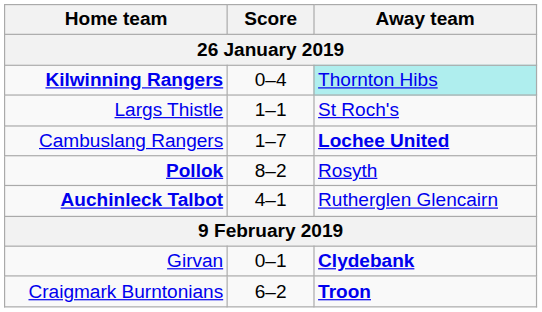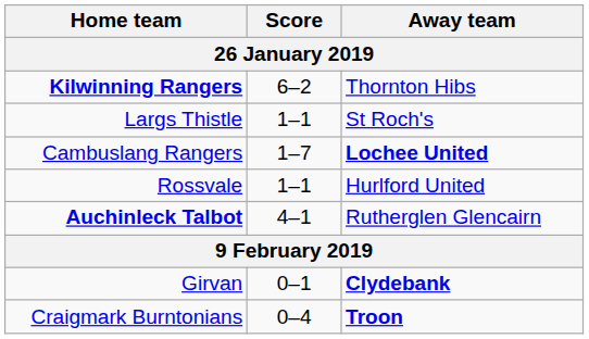Kilwinning Rangers | Score: 0–4 -> 6–2
Kilwinning Rangers | Away team: paleturquoise background -> no background
+ row: Rossvale | 1–1 | Hurlford United
- row: Pollok | 8–2 | Rosyth
Craigmark Burntonians | Score: 6–2 -> 0–4
